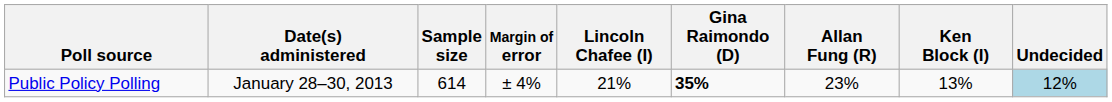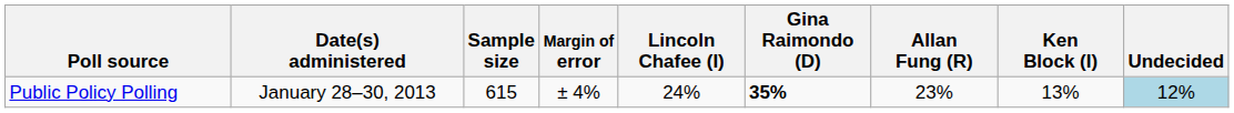Public Policy Polling | Sample size: 614 -> 615
Public Policy Polling | Lincoln Chafee (I): 21% -> 24%
